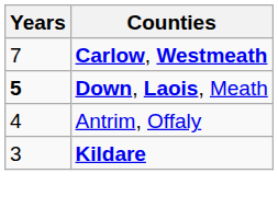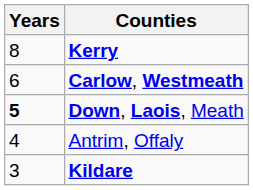+ row: 8 | Kerry
Carlow, Westmeath | Years: 7 -> 6
